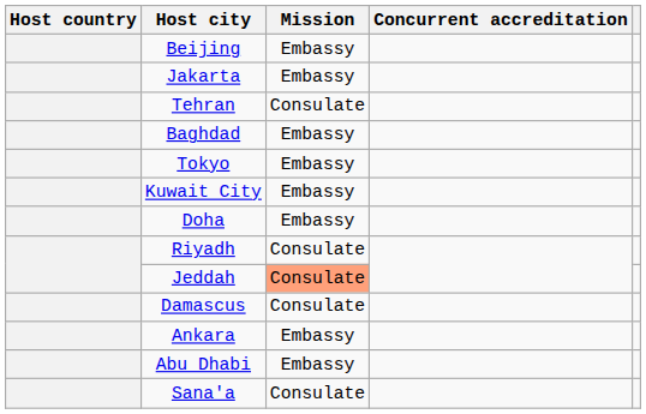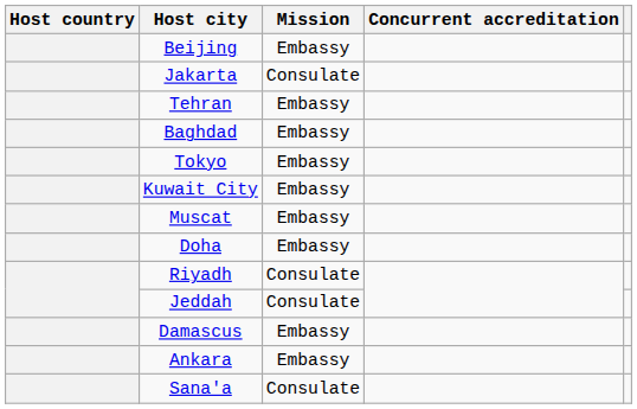Jakarta | Mission: Embassy -> Consulate
Tehran | Mission: Consulate -> Embassy
+ row: Muscat | Embassy
Jeddah | Mission: lightsalmon background -> no background
Damascus | Mission: Consulate -> Embassy
- row: Abu Dhabi | Embassy
